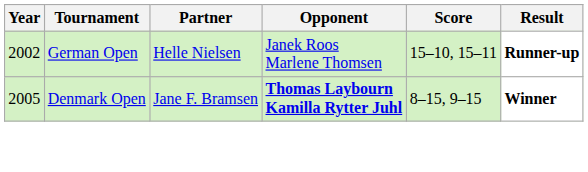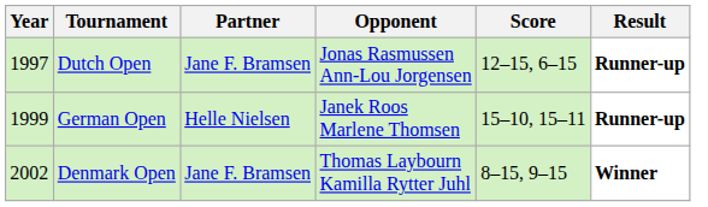+ row: 1997 | Dutch Open | Jane F. Bramsen | Jonas Rasmussen Ann-Lou Jorgensen | 12–15, 6–15 | Runner-up
German Open | Year: 2002 -> 1999
Denmark Open | Year: 2005 -> 2002
Denmark Open | Opponent: bold -> normal
